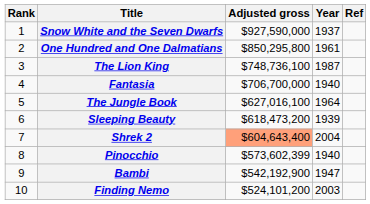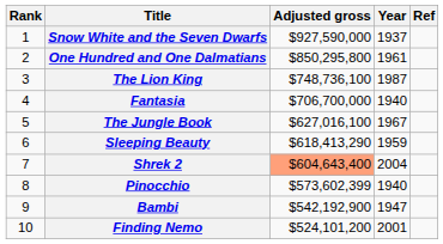The Jungle Book | Year: 1964 -> 1967
Sleeping Beauty | Adjusted gross: $618,473,200 -> $618,413,290
Sleeping Beauty | Year: 1939 -> 1959
Finding Nemo | Year: 2003 -> 2001
